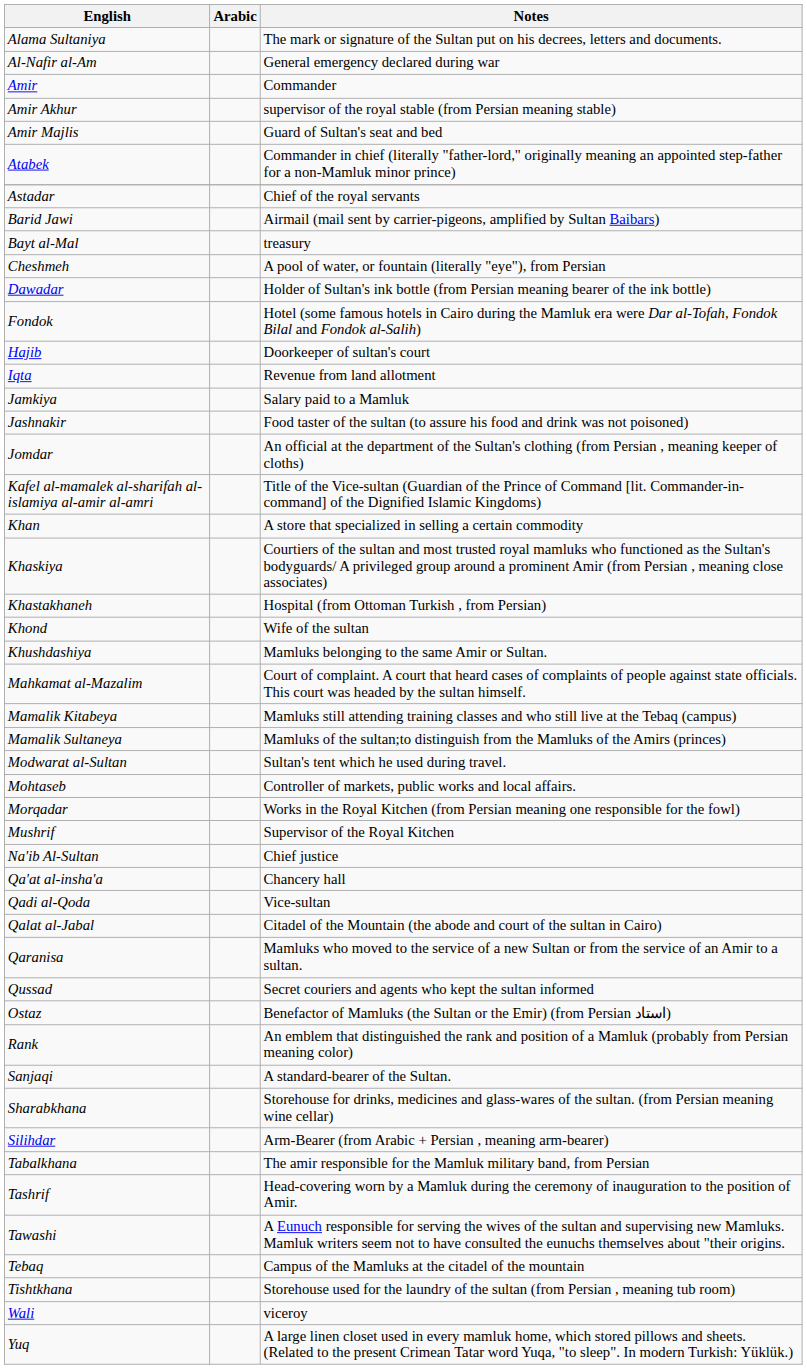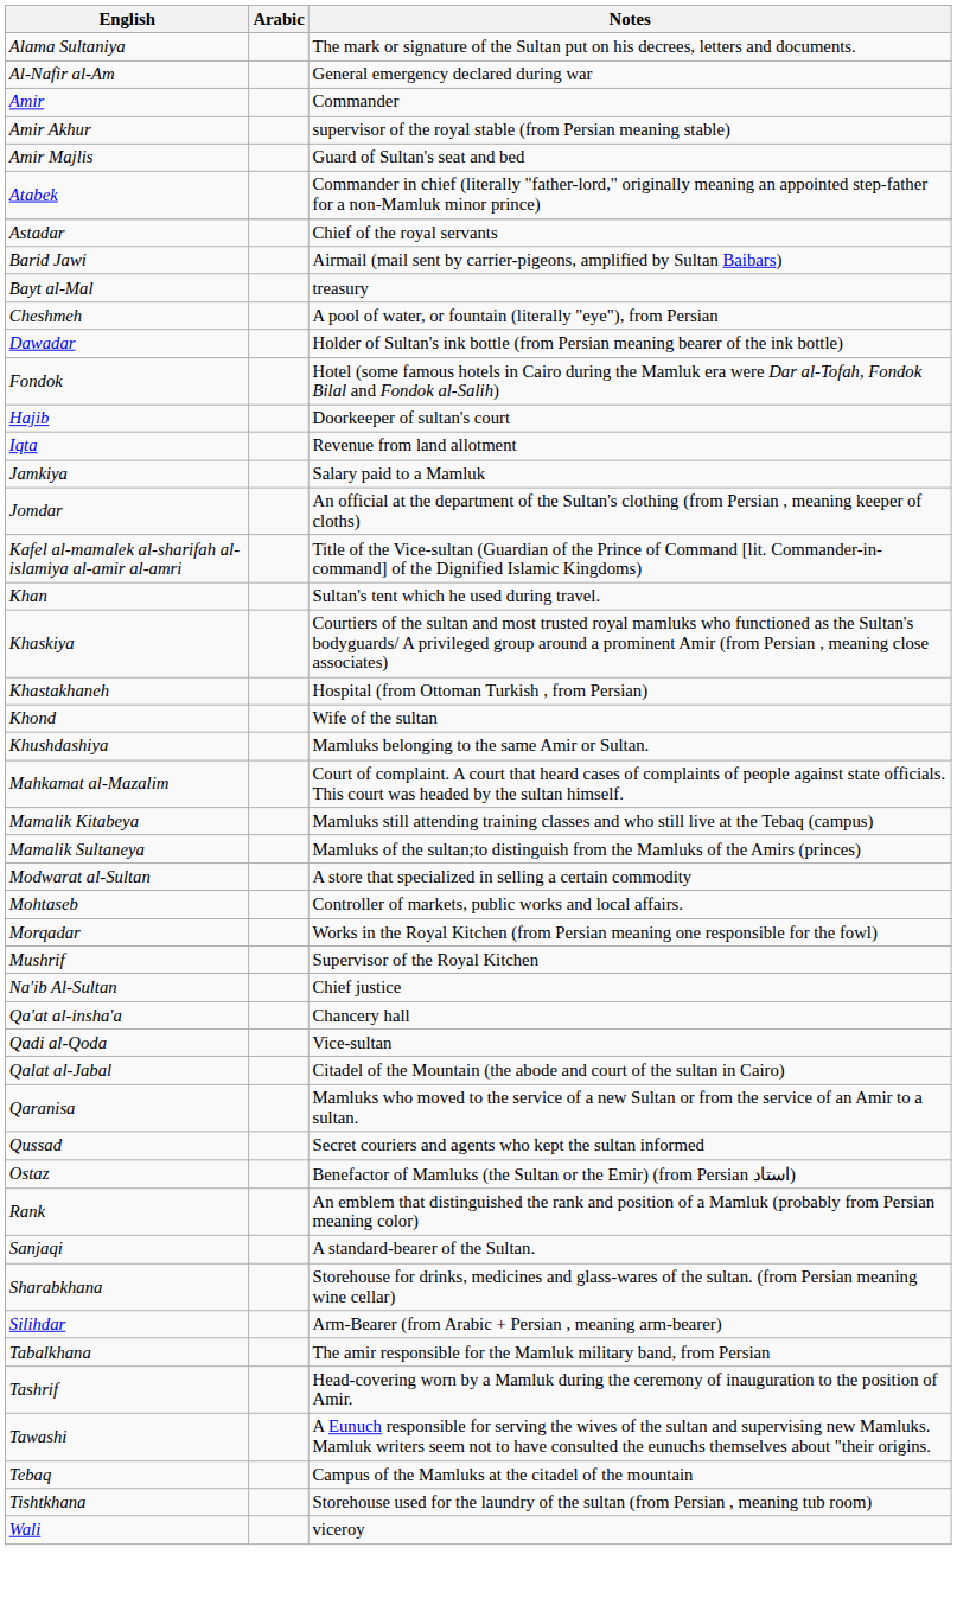- row: Jashnakir | Food taster of the sultan (to assure his food and drink was not poisoned)
Khan | Notes: A store that specialized in selling a certain commodity -> Sultan's tent which he used during travel.
Modwarat al-Sultan | Notes: Sultan's tent which he used during travel. -> A store that specialized in selling a certain commodity
- row: Yuq | A large linen closet used in every mamluk home, which stored pillows and sheets. (Related to the present Crimean Tatar word Yuqa, "to sleep". In modern Turkish: Yüklük.)
